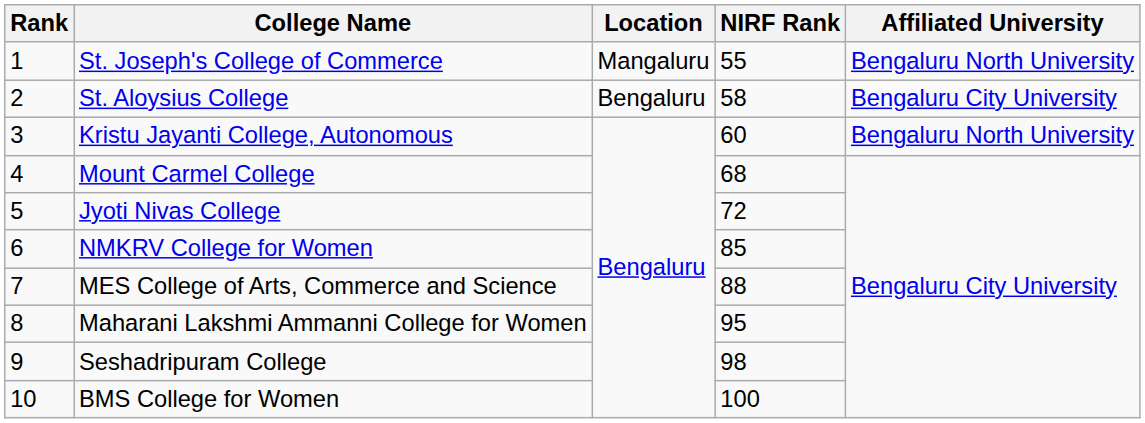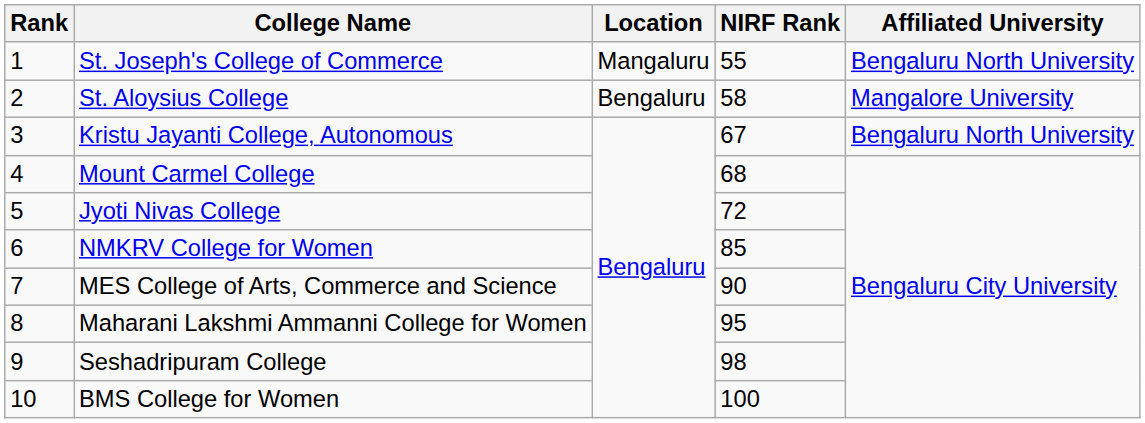St. Aloysius College | Affiliated University: Bengaluru City University -> Mangalore University
Kristu Jayanti College, Autonomous | NIRF Rank: 60 -> 67
MES College of Arts, Commerce and Science | NIRF Rank: 88 -> 90
